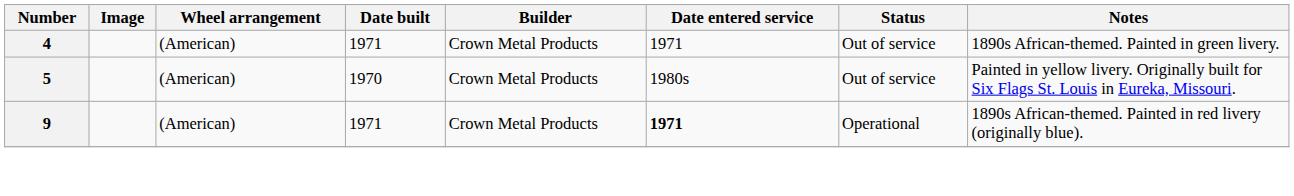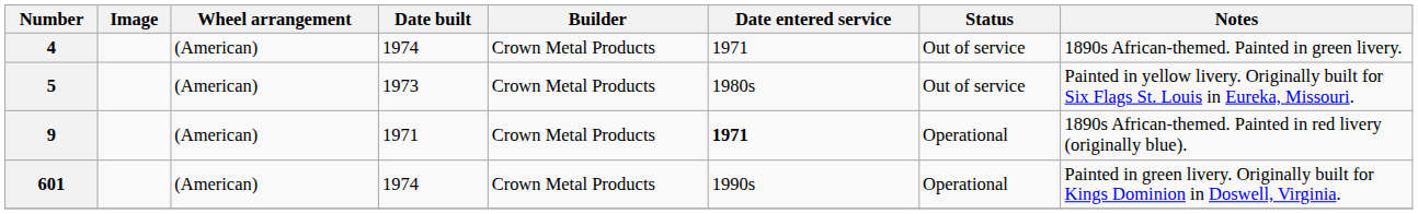4 | Date built: 1971 -> 1974
5 | Date built: 1970 -> 1973
+ row: 601 | (American) | 1974 | Crown Metal Products | 1990s | Operational | Painted in green livery. Originally built for Kings Dominion in Doswell, Virginia.
